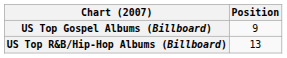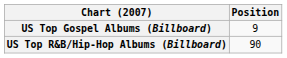US Top R&B/Hip-Hop Albums (Billboard) | Position: 13 -> 90
